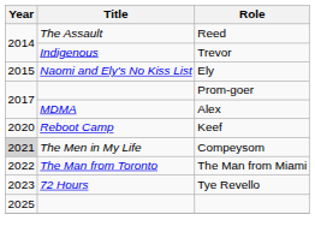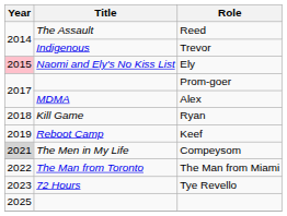Ely | Year: no background -> pink background
+ row: 2018 | Kill Game | Ryan
Keef | Year: 2020 -> 2019
